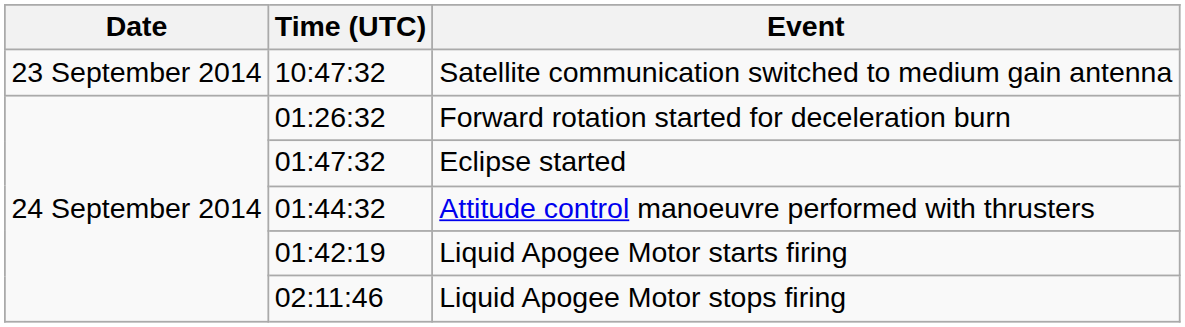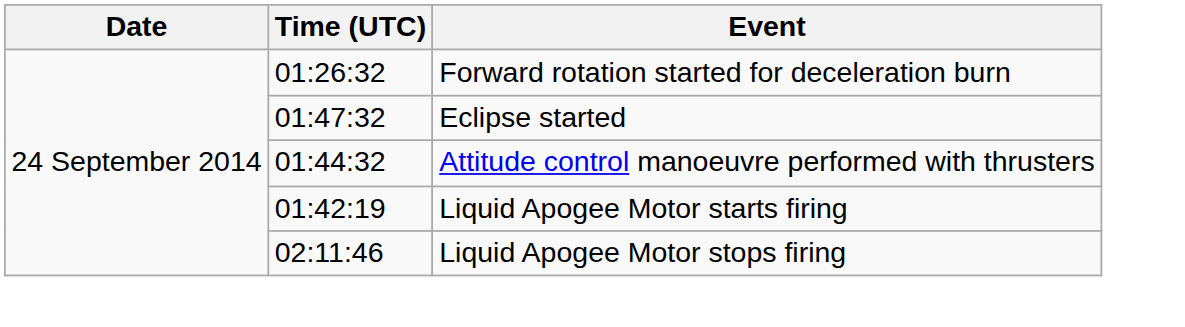- row: 23 September 2014 | 10:47:32 | Satellite communication switched to medium gain antenna
